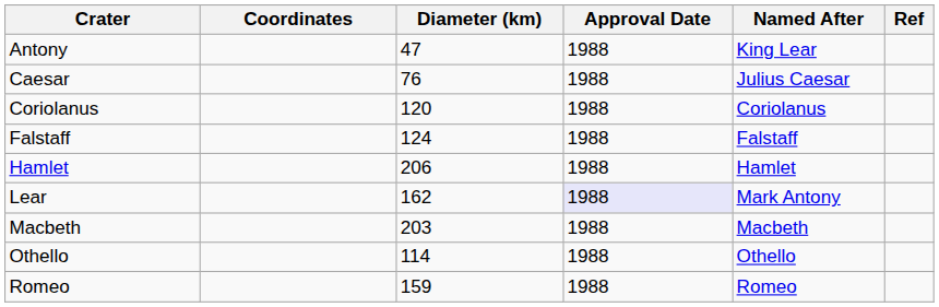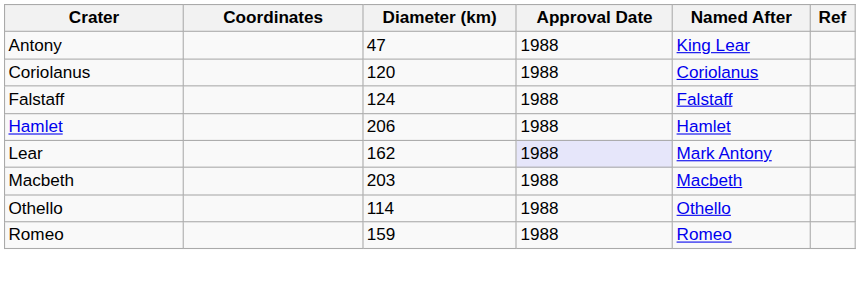- row: Caesar | 76 | 1988 | Julius Caesar
